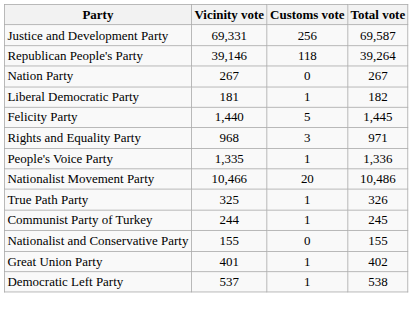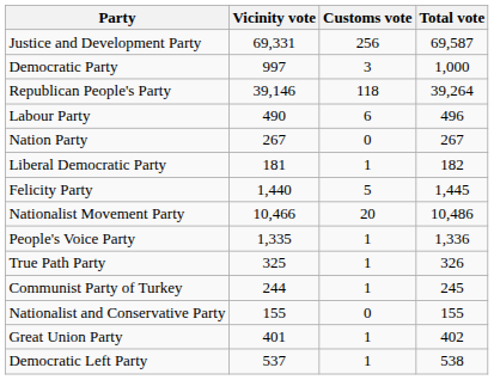+ row: Democratic Party | 997 | 3 | 1,000
+ row: Labour Party | 490 | 6 | 496
- row: Rights and Equality Party | 968 | 3 | 971
rows swapped: People's Voice Party <-> Nationalist Movement Party
